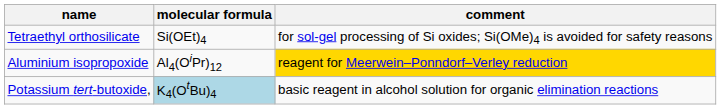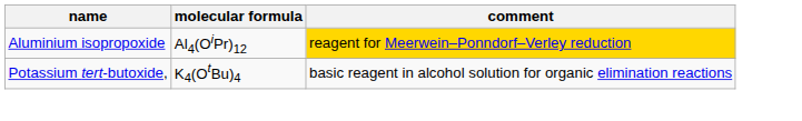- row: Tetraethyl orthosilicate | Si(OEt)4 | for sol-gel processing of Si oxides; Si(OMe)4 is avoided for safety reasons
Potassium tert-butoxide, | molecular formula: lightblue background -> no background
